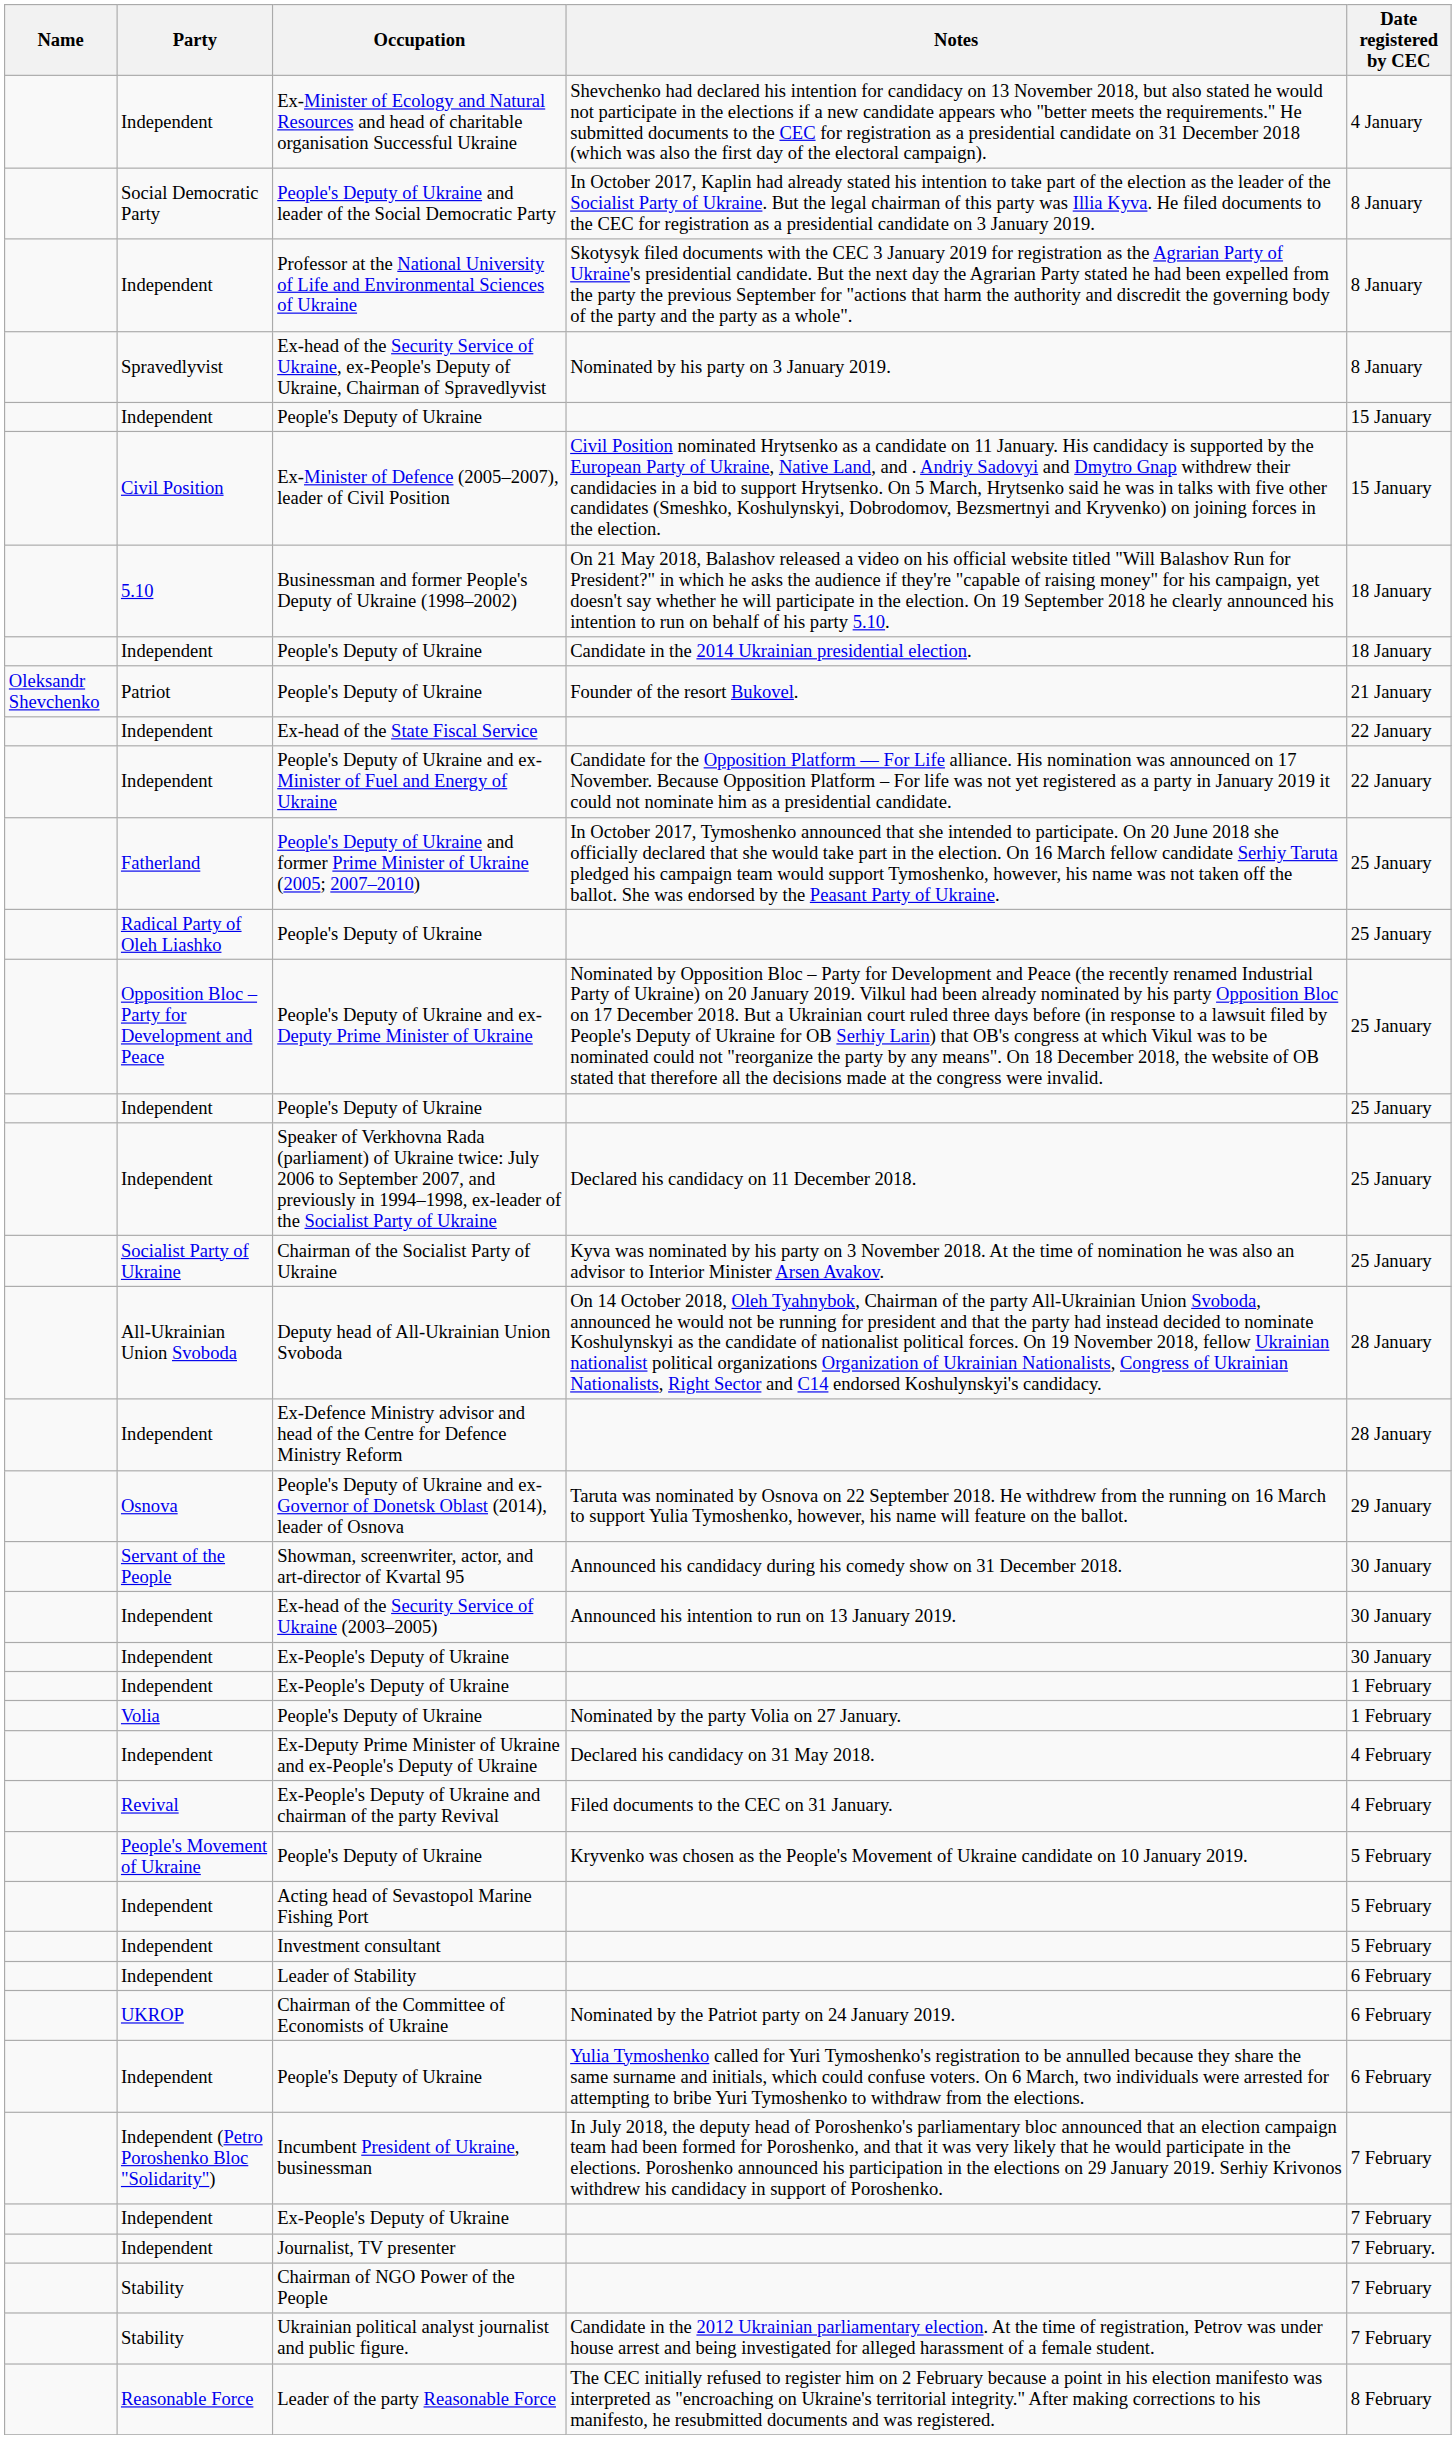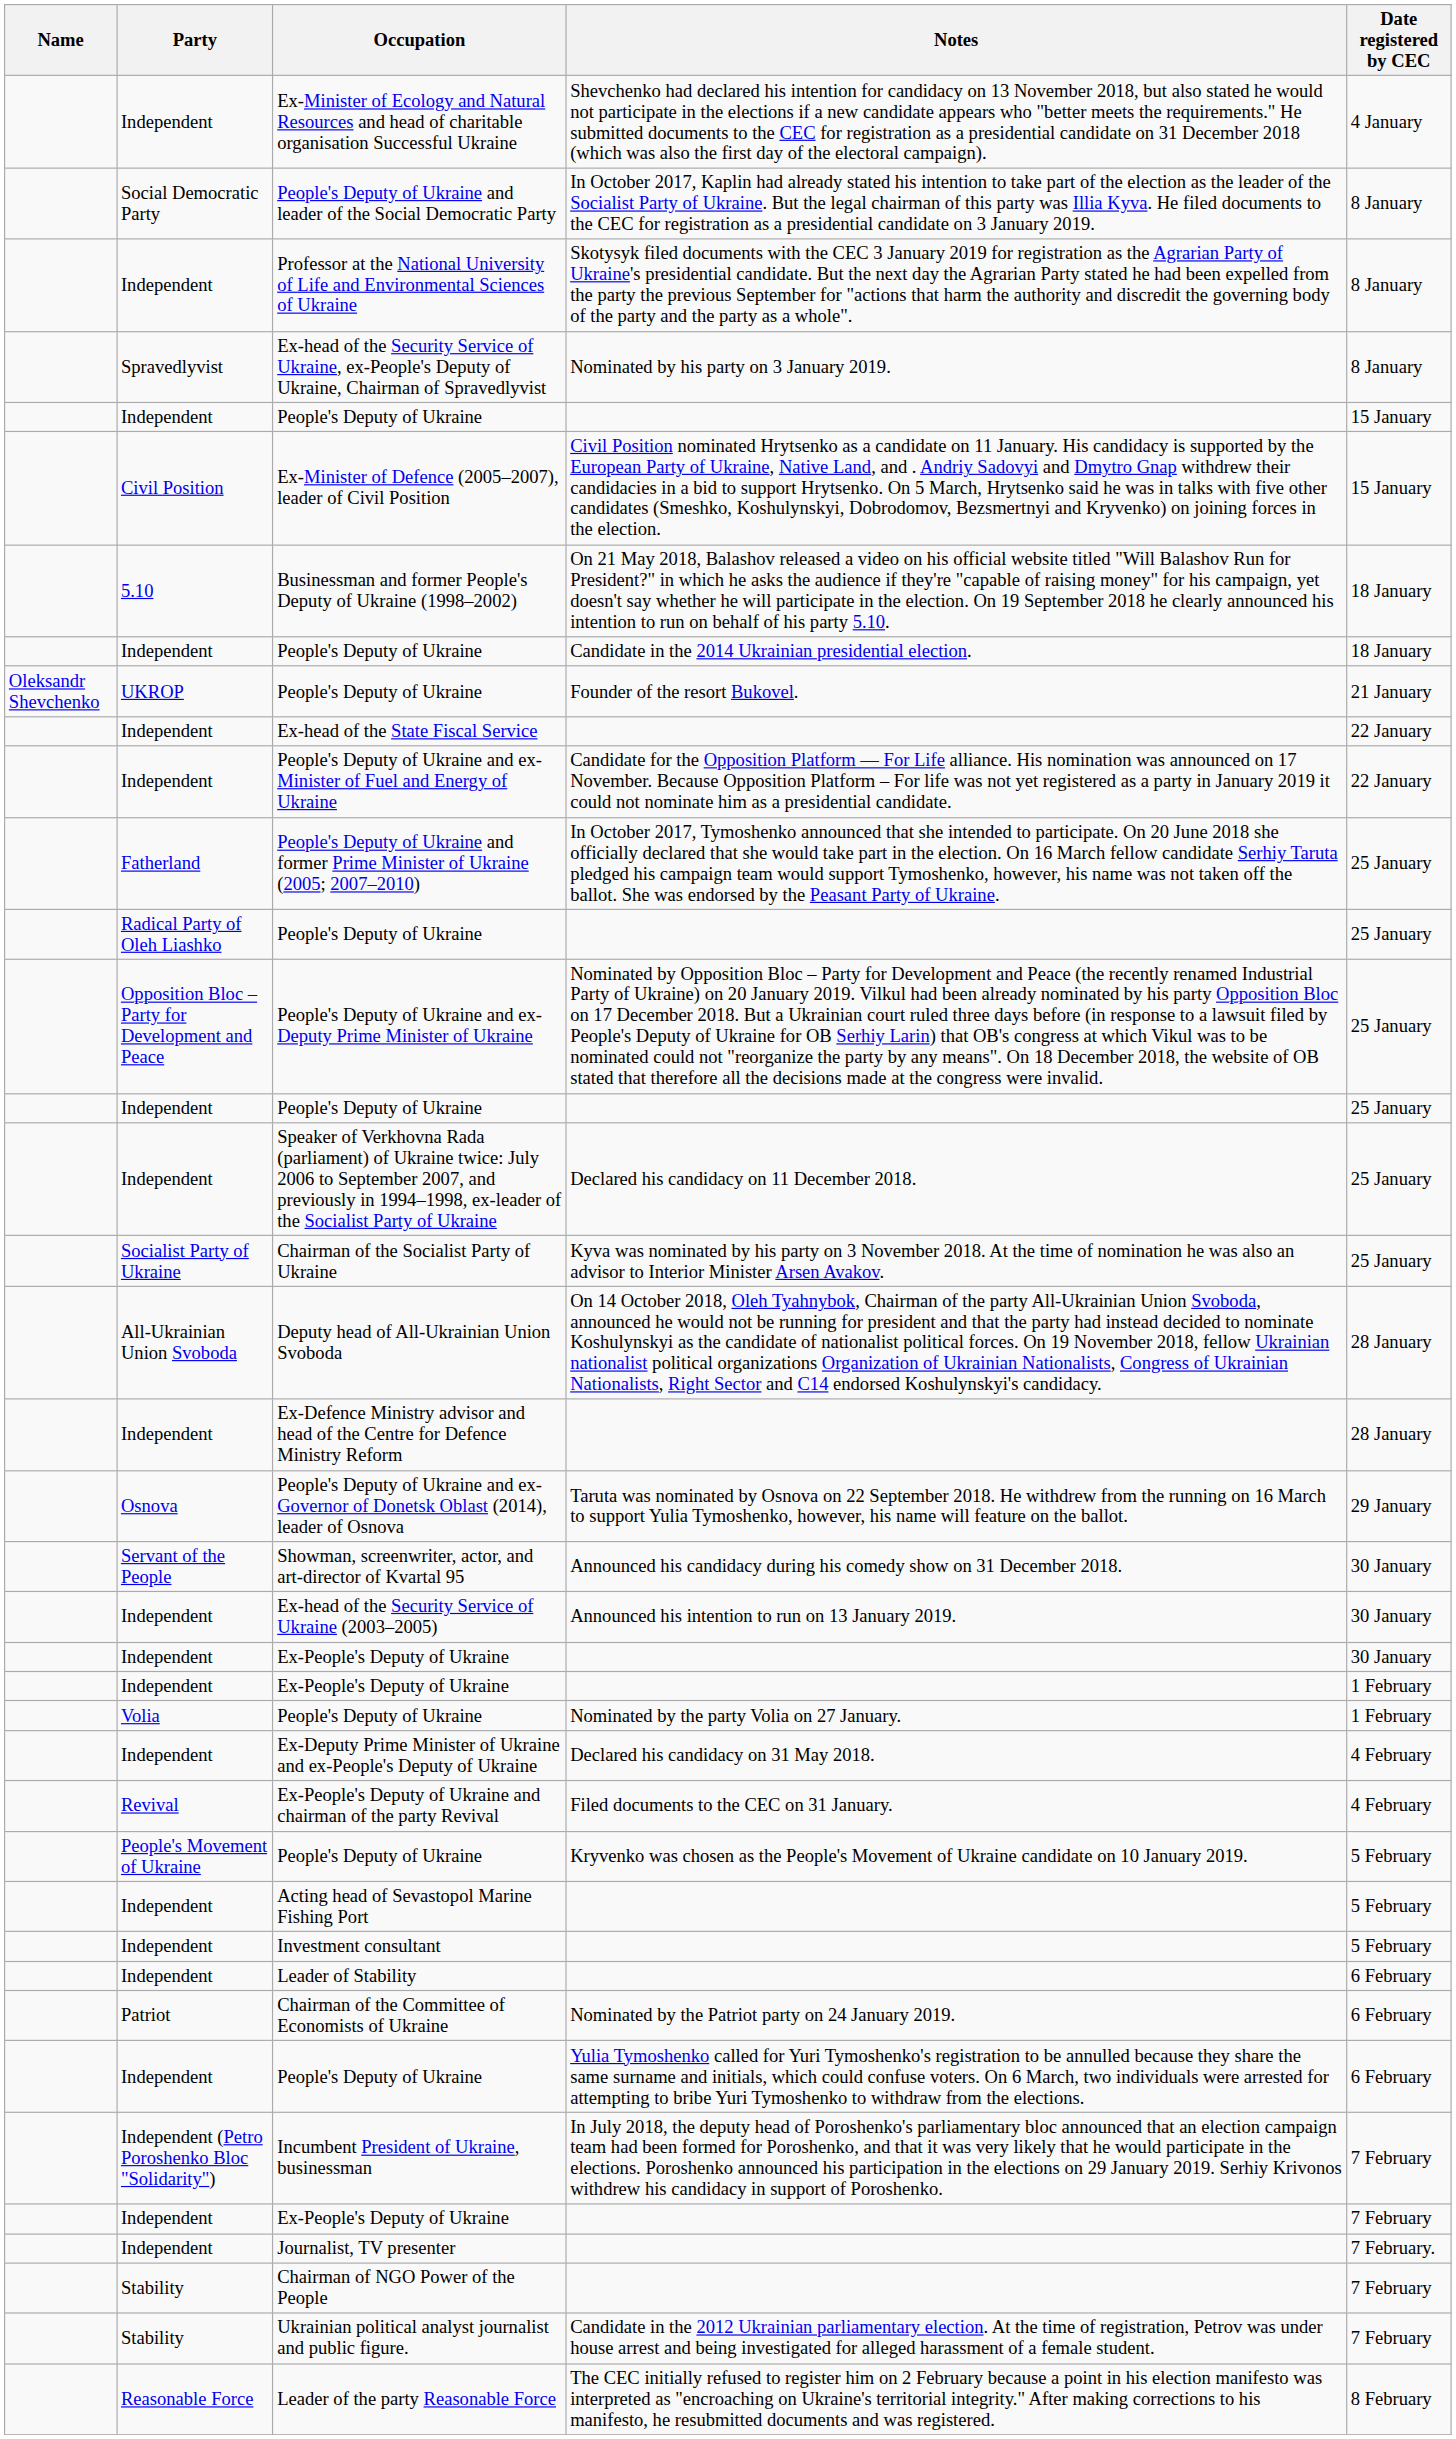People's Deputy of Ukraine / Founder of the resort Bukovel. | Party: Patriot -> UKROP
Chairman of the Committee of Economists of Ukraine | Party: UKROP -> Patriot
